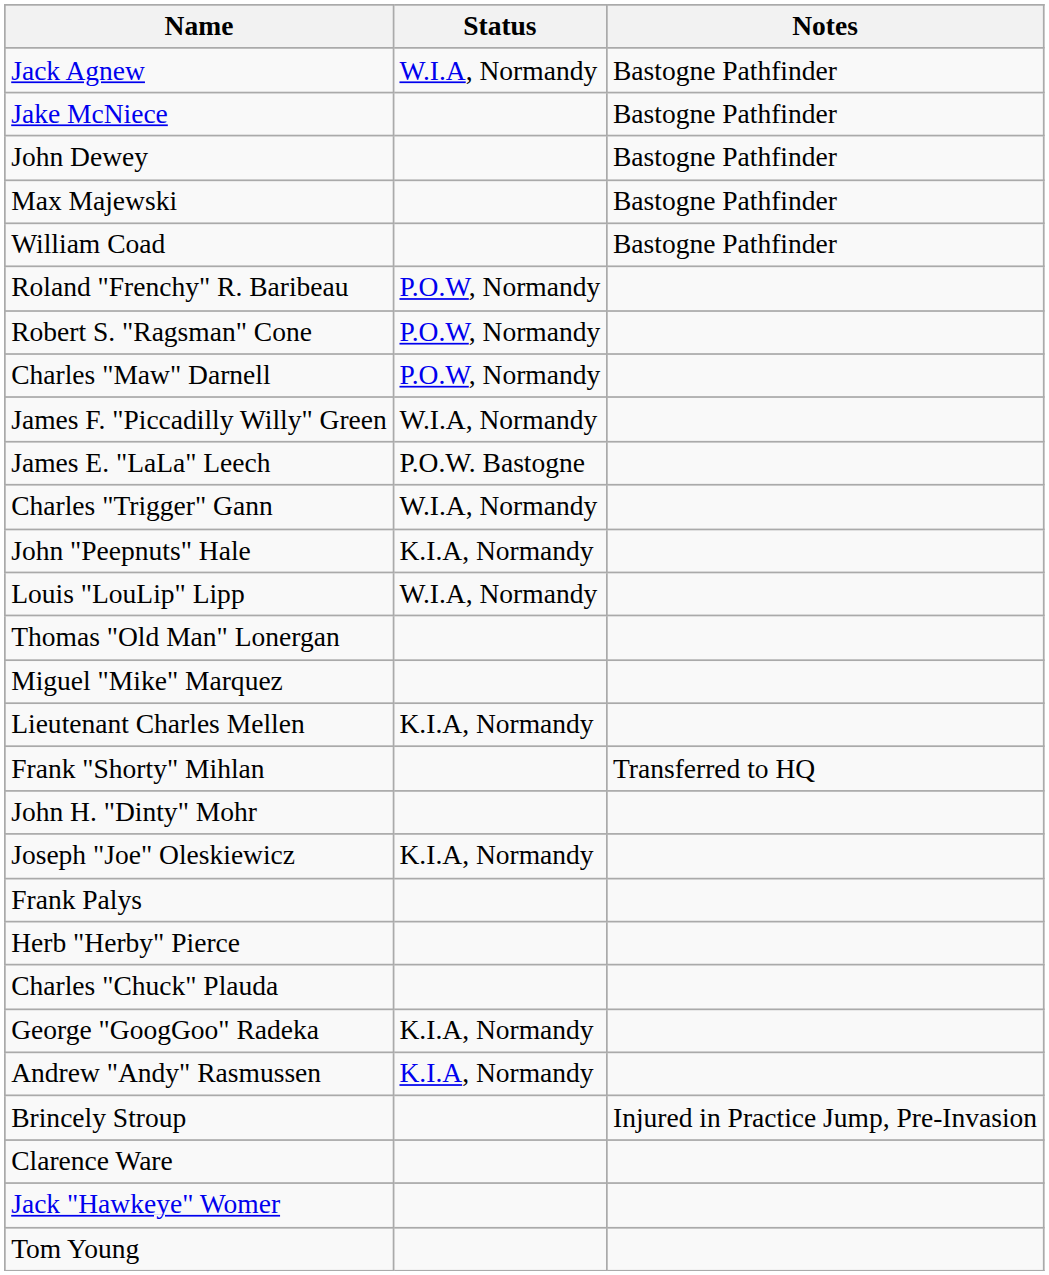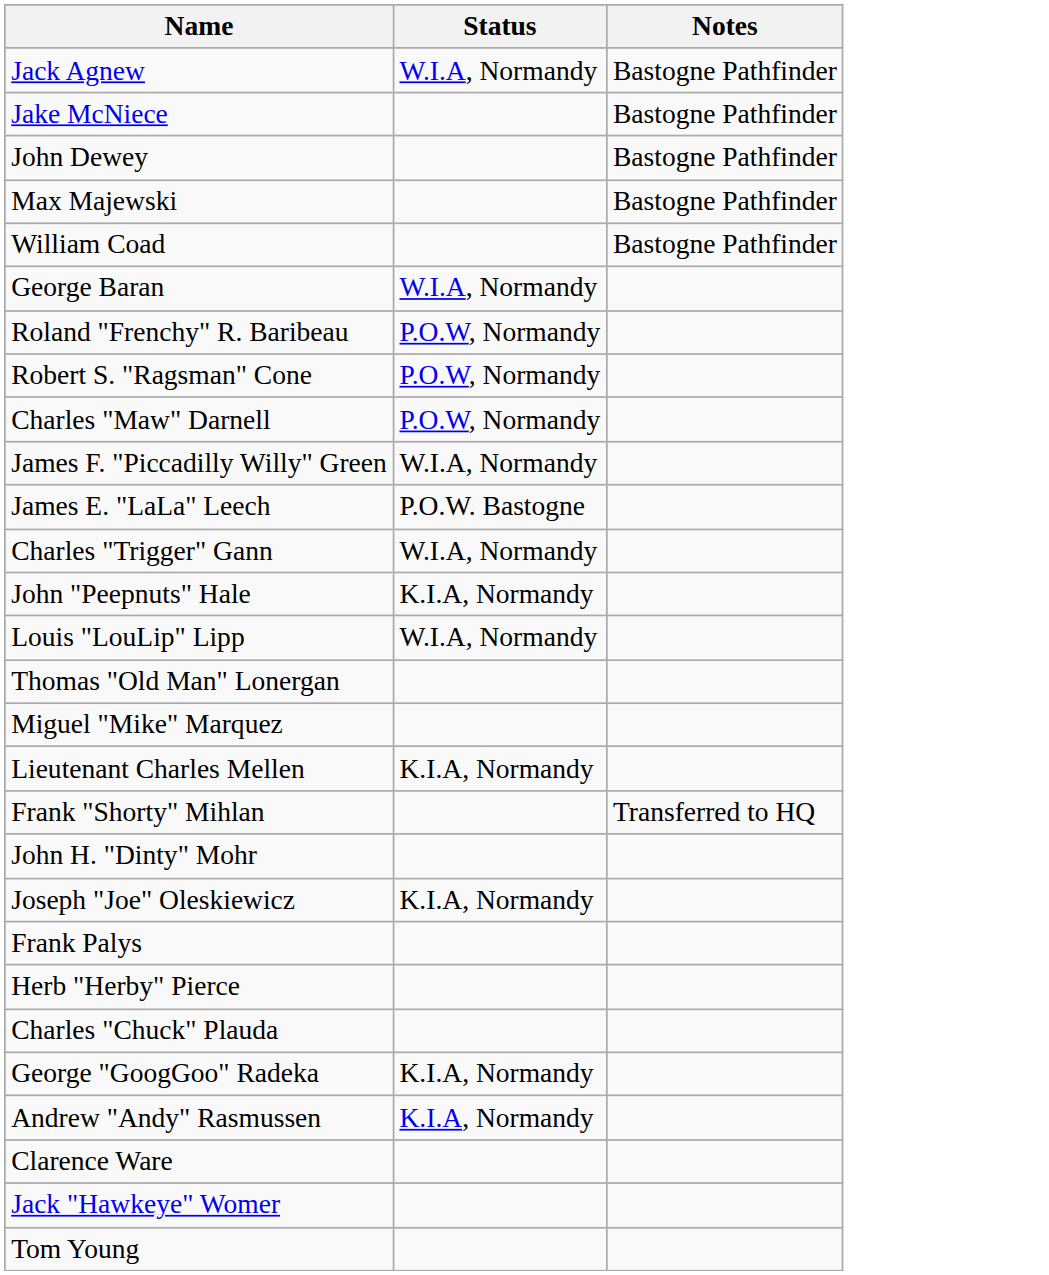+ row: George Baran | W.I.A, Normandy
- row: Brincely Stroup | Injured in Practice Jump, Pre-Invasion
